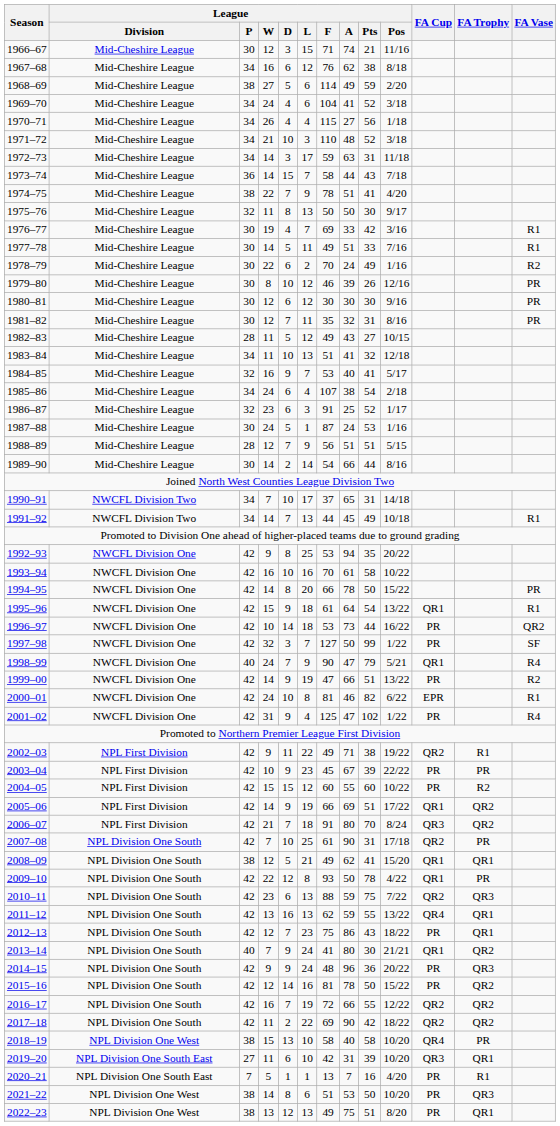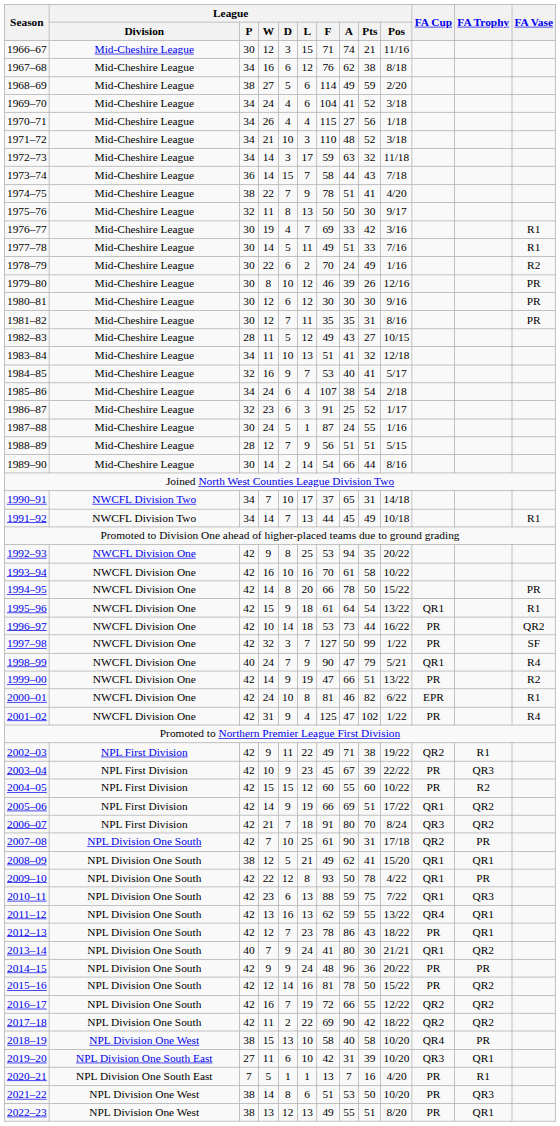1972–73 | League / Pts: 31 -> 32
1981–82 | League / A: 32 -> 35
1987–88 | League / Pts: 53 -> 55
2003–04 | FA Trophy: PR -> QR3
2010–11 | FA Cup: QR2 -> QR1
2012–13 | League / F: 75 -> 78
2014–15 | FA Trophy: QR3 -> PR
2022–23 | League / A: 75 -> 55
